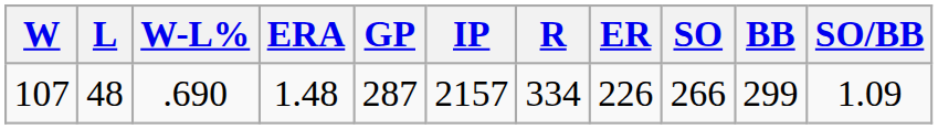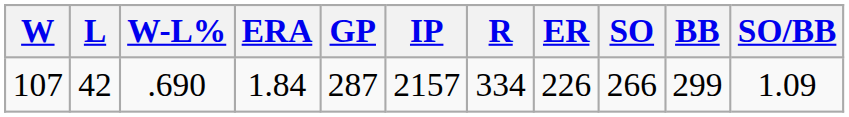107 | L: 48 -> 42
107 | ERA: 1.48 -> 1.84
